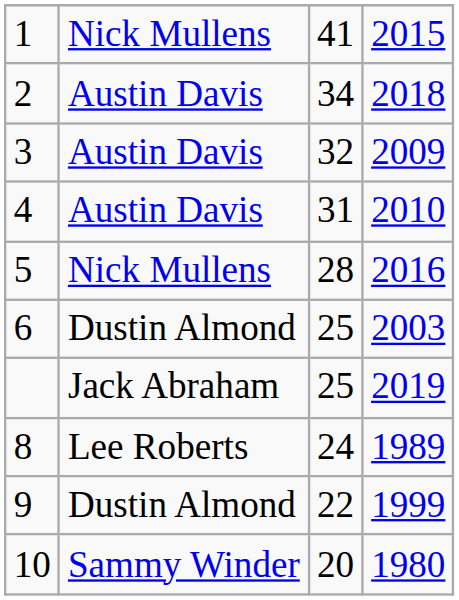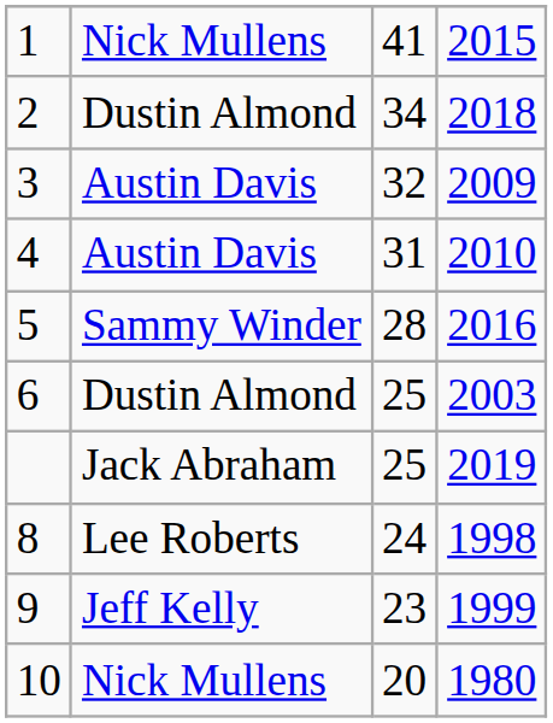2 | column 2: Austin Davis -> Dustin Almond
5 | column 2: Nick Mullens -> Sammy Winder
8 | column 4: 1989 -> 1998
9 | column 2: Dustin Almond -> Jeff Kelly
9 | column 3: 22 -> 23
10 | column 2: Sammy Winder -> Nick Mullens
